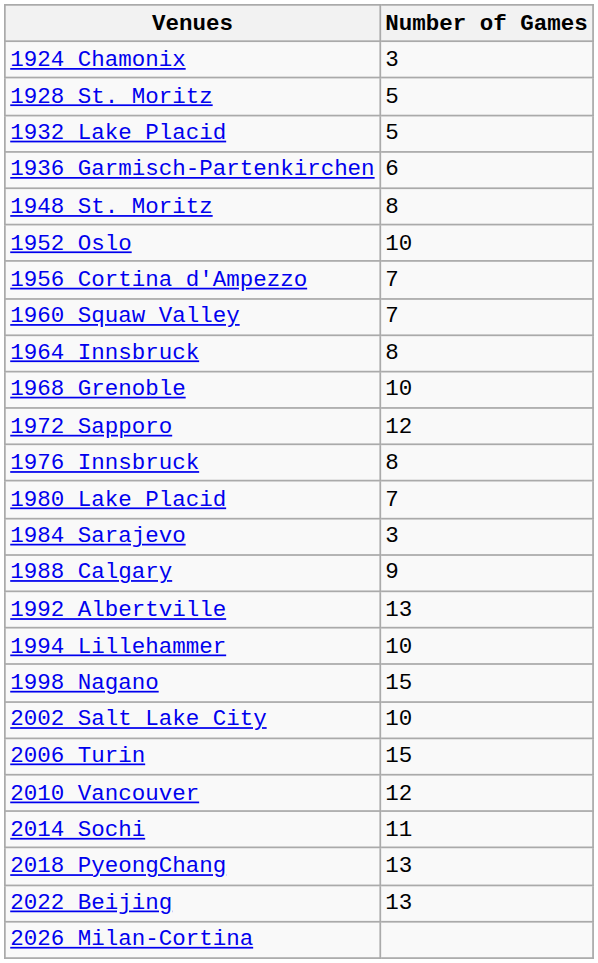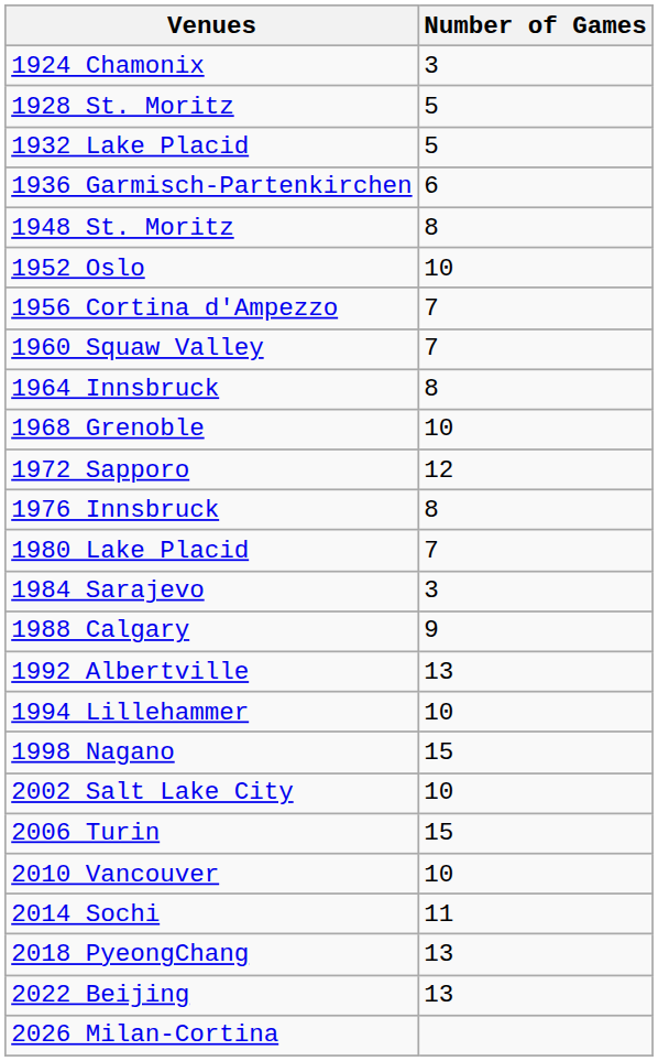2010 Vancouver | Number of Games: 12 -> 10
